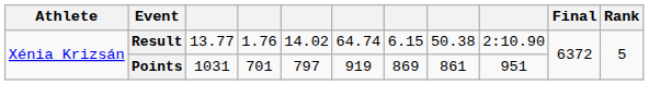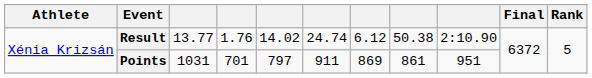Result | column 6: 64.74 -> 24.74
Result | column 7: 6.15 -> 6.12
Points | column 6: 919 -> 911
